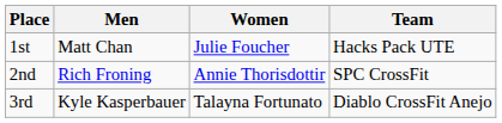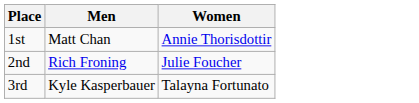- column: Team | Hacks Pack UTE | SPC CrossFit | Diablo CrossFit Anejo
1st | Women: Julie Foucher -> Annie Thorisdottir
2nd | Women: Annie Thorisdottir -> Julie Foucher
